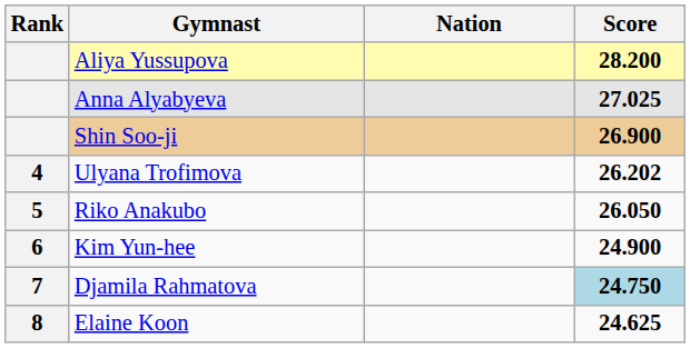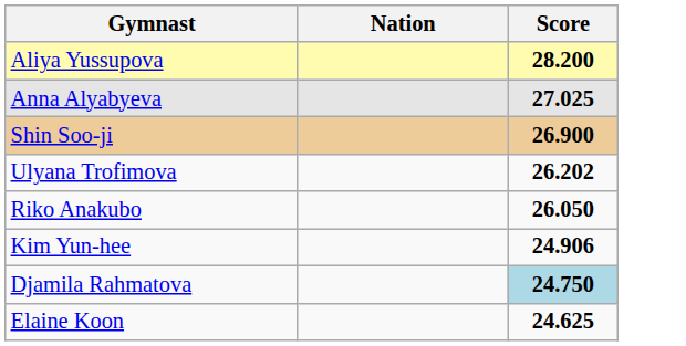- column: Rank | 4 | 5 | 6 | 7 | 8
Kim Yun-hee | Score: 24.900 -> 24.906
